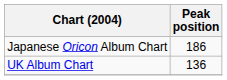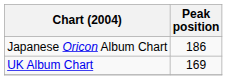UK Album Chart | Peak position: 136 -> 169
